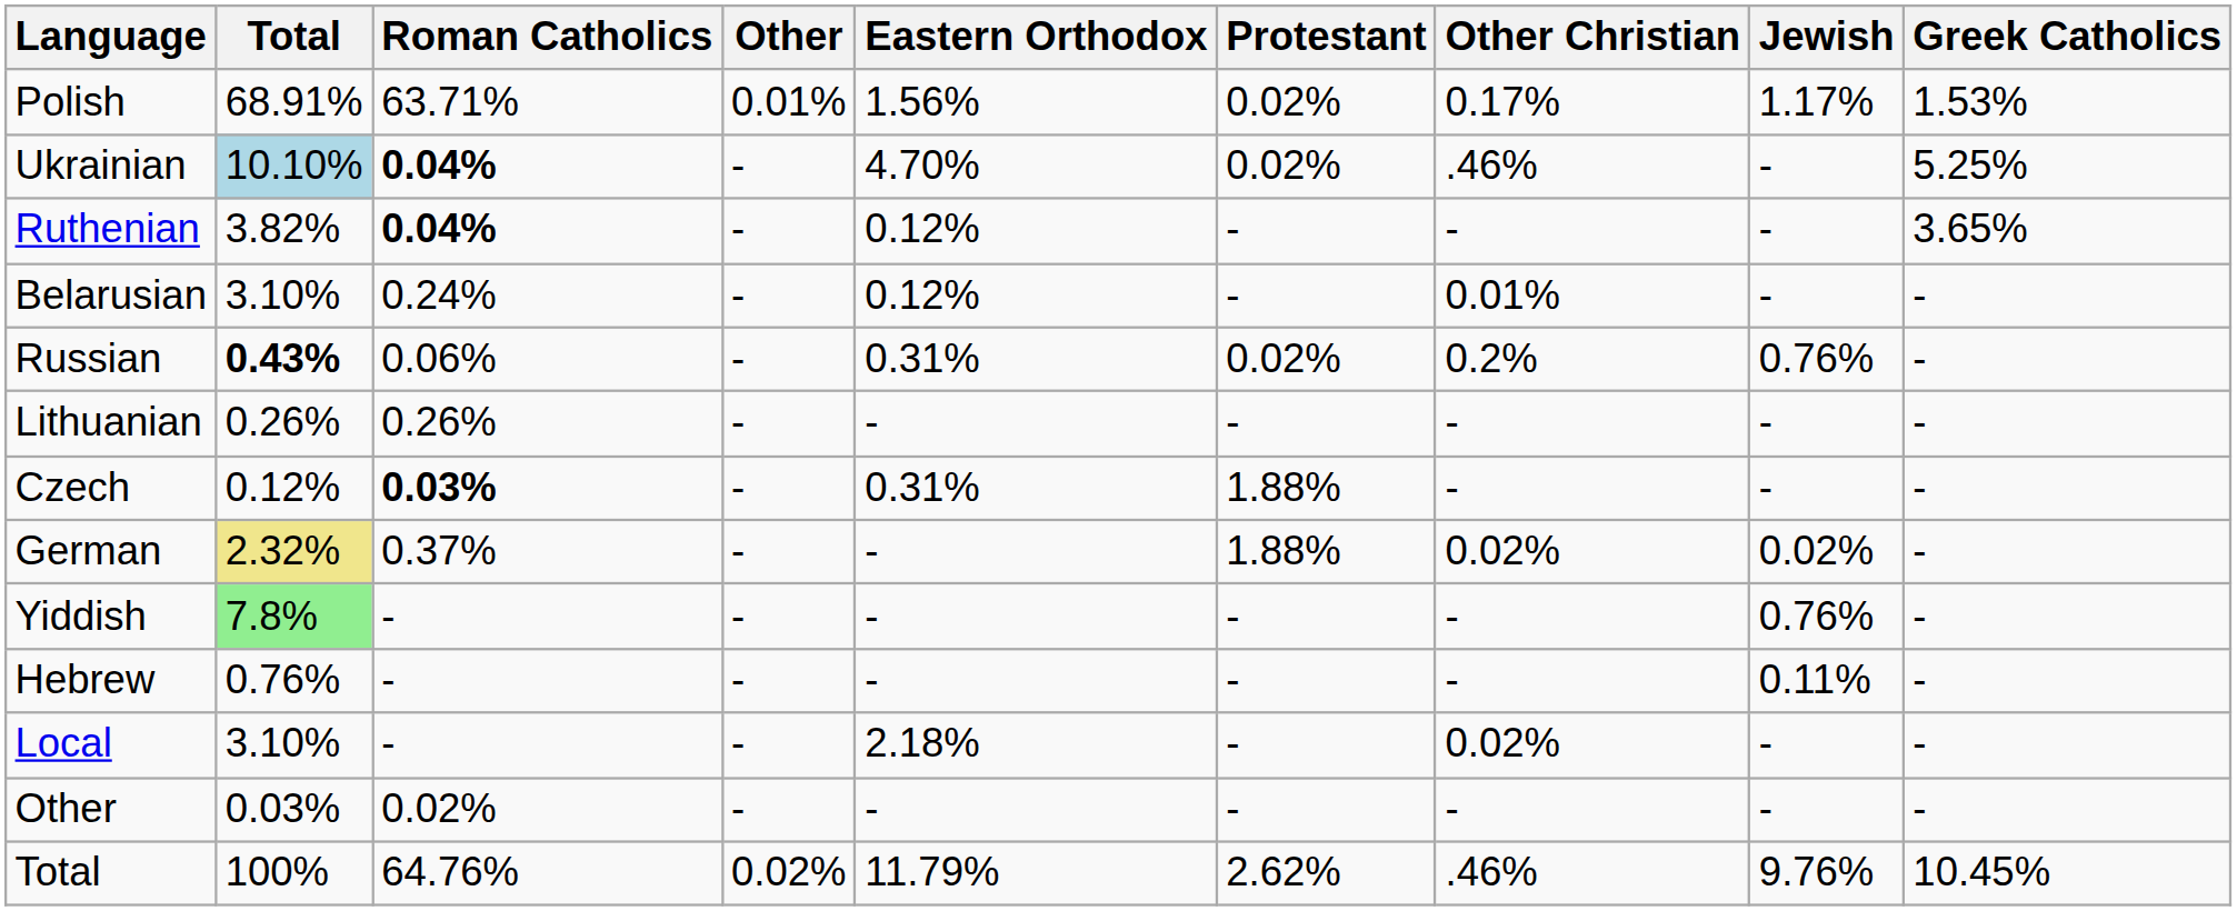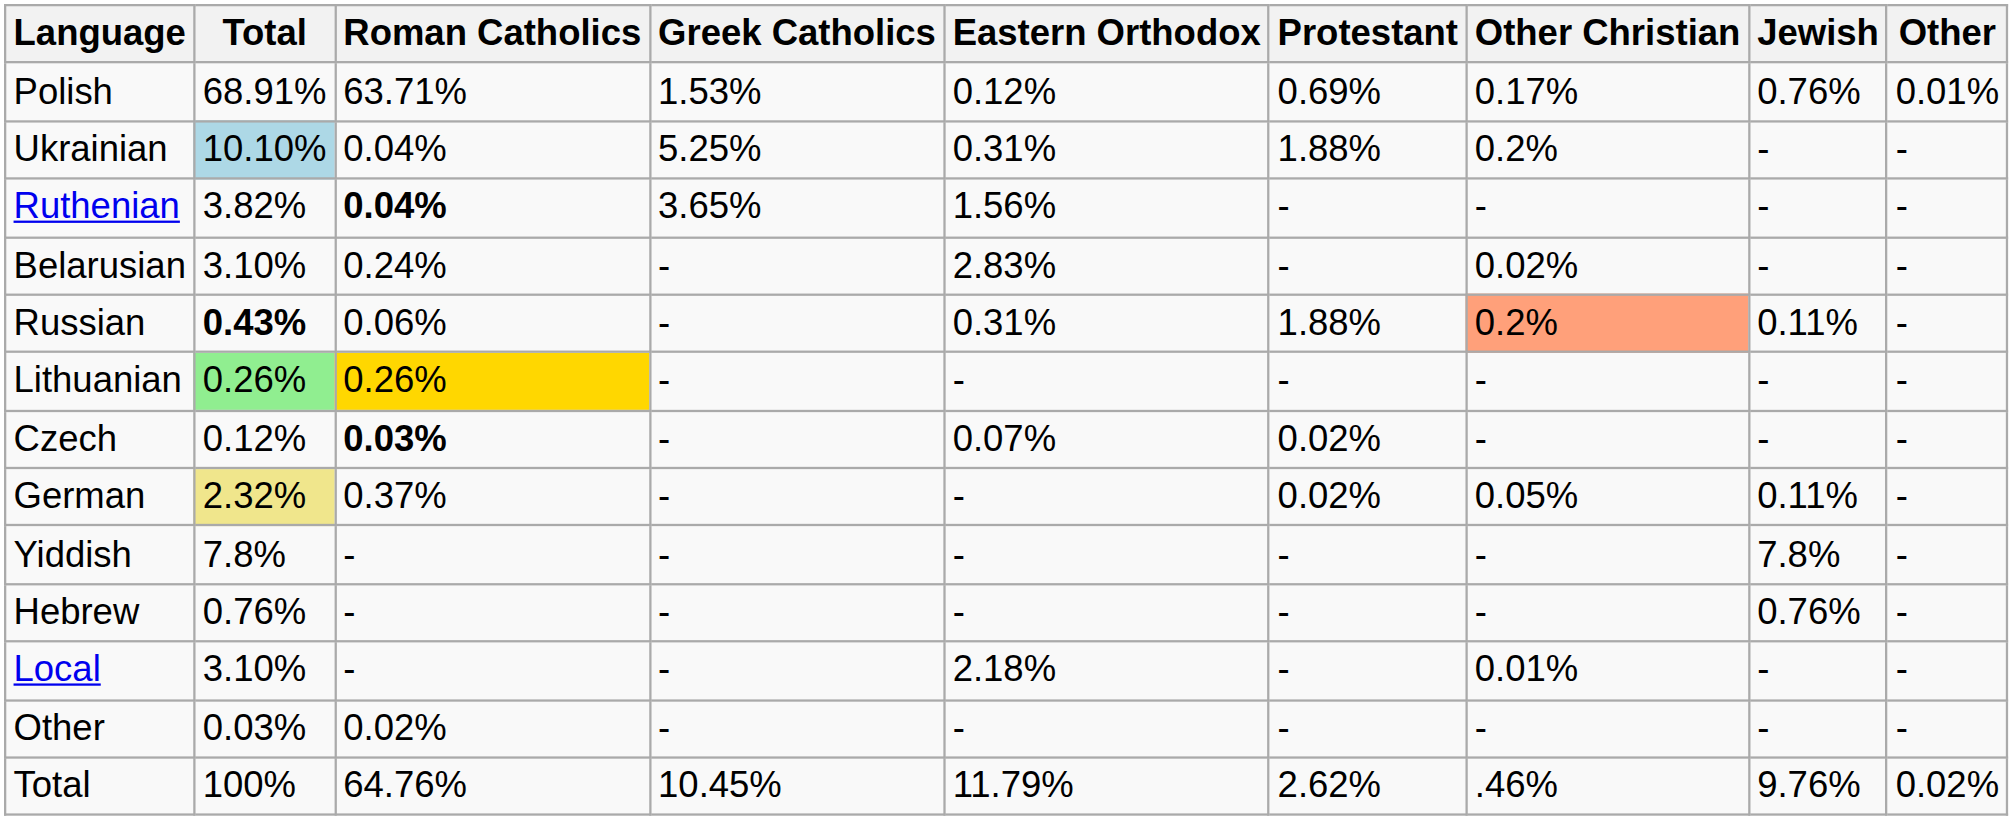columns swapped: Greek Catholics <-> Other
Polish | Eastern Orthodox: 1.56% -> 0.12%
Polish | Protestant: 0.02% -> 0.69%
Polish | Jewish: 1.17% -> 0.76%
Ukrainian | Roman Catholics: bold -> normal
Ukrainian | Eastern Orthodox: 4.70% -> 0.31%
Ukrainian | Protestant: 0.02% -> 1.88%
Ukrainian | Other Christian: .46% -> 0.2%
Ruthenian | Eastern Orthodox: 0.12% -> 1.56%
Belarusian | Eastern Orthodox: 0.12% -> 2.83%
Belarusian | Other Christian: 0.01% -> 0.02%
Russian | Protestant: 0.02% -> 1.88%
Russian | Other Christian: no background -> lightsalmon background
Russian | Jewish: 0.76% -> 0.11%
Lithuanian | Total: no background -> lightgreen background
Lithuanian | Roman Catholics: no background -> gold background
Czech | Eastern Orthodox: 0.31% -> 0.07%
Czech | Protestant: 1.88% -> 0.02%
German | Protestant: 1.88% -> 0.02%
German | Other Christian: 0.02% -> 0.05%
German | Jewish: 0.02% -> 0.11%
Yiddish | Total: lightgreen background -> no background
Yiddish | Jewish: 0.76% -> 7.8%
Hebrew | Jewish: 0.11% -> 0.76%
Local | Other Christian: 0.02% -> 0.01%
